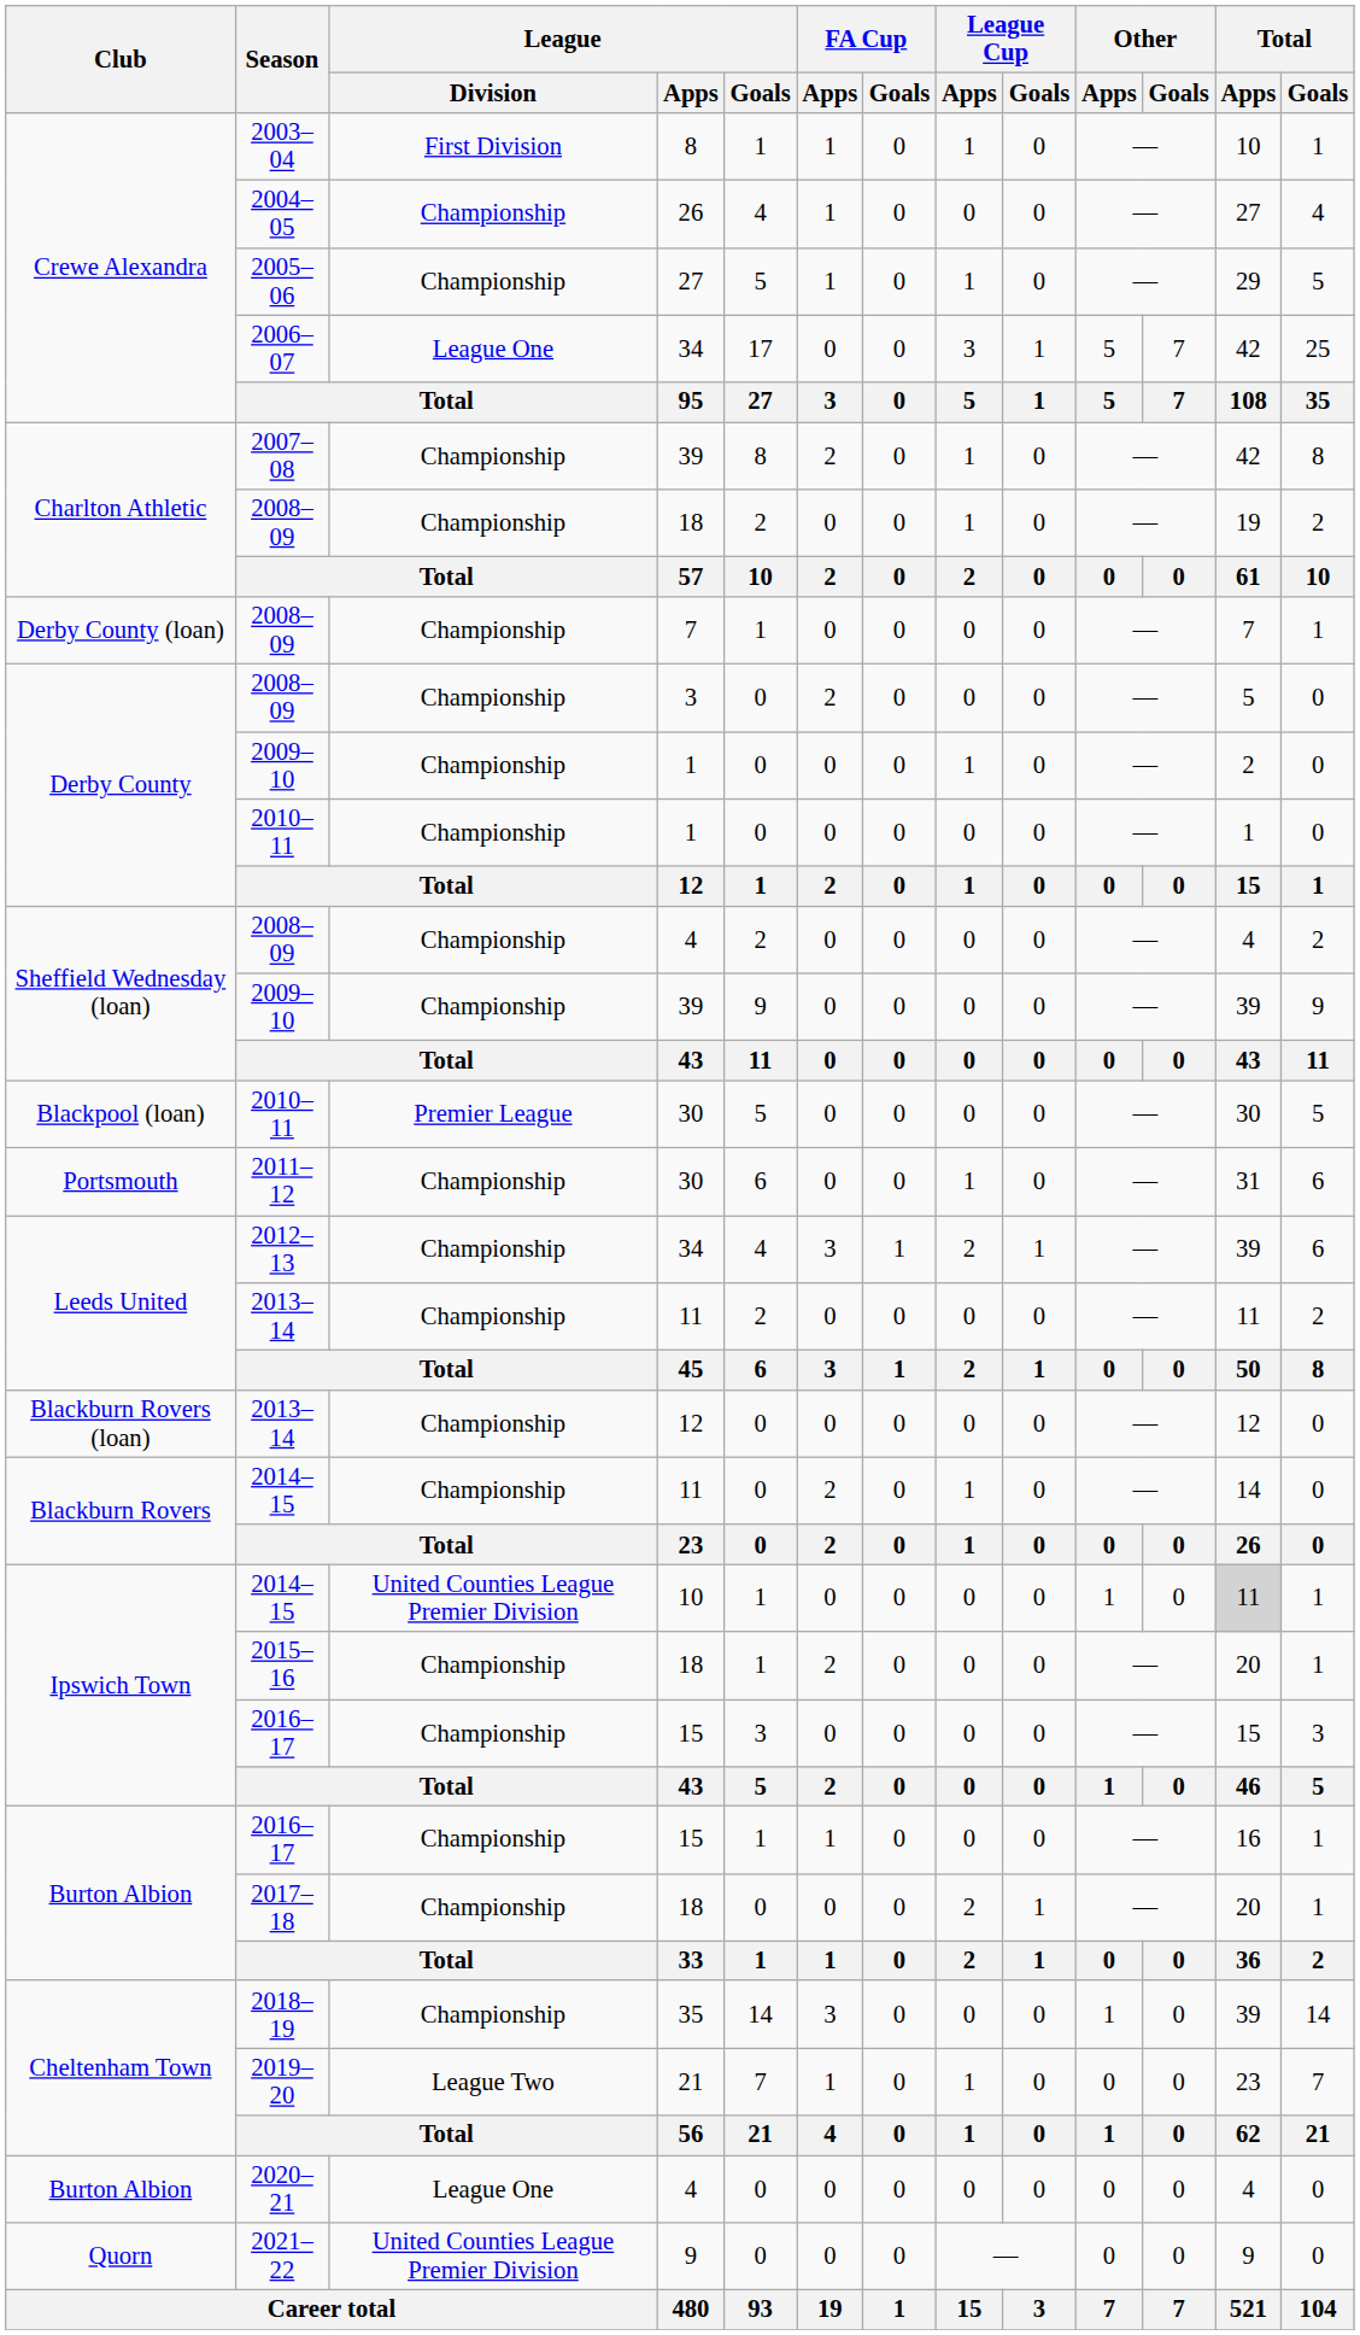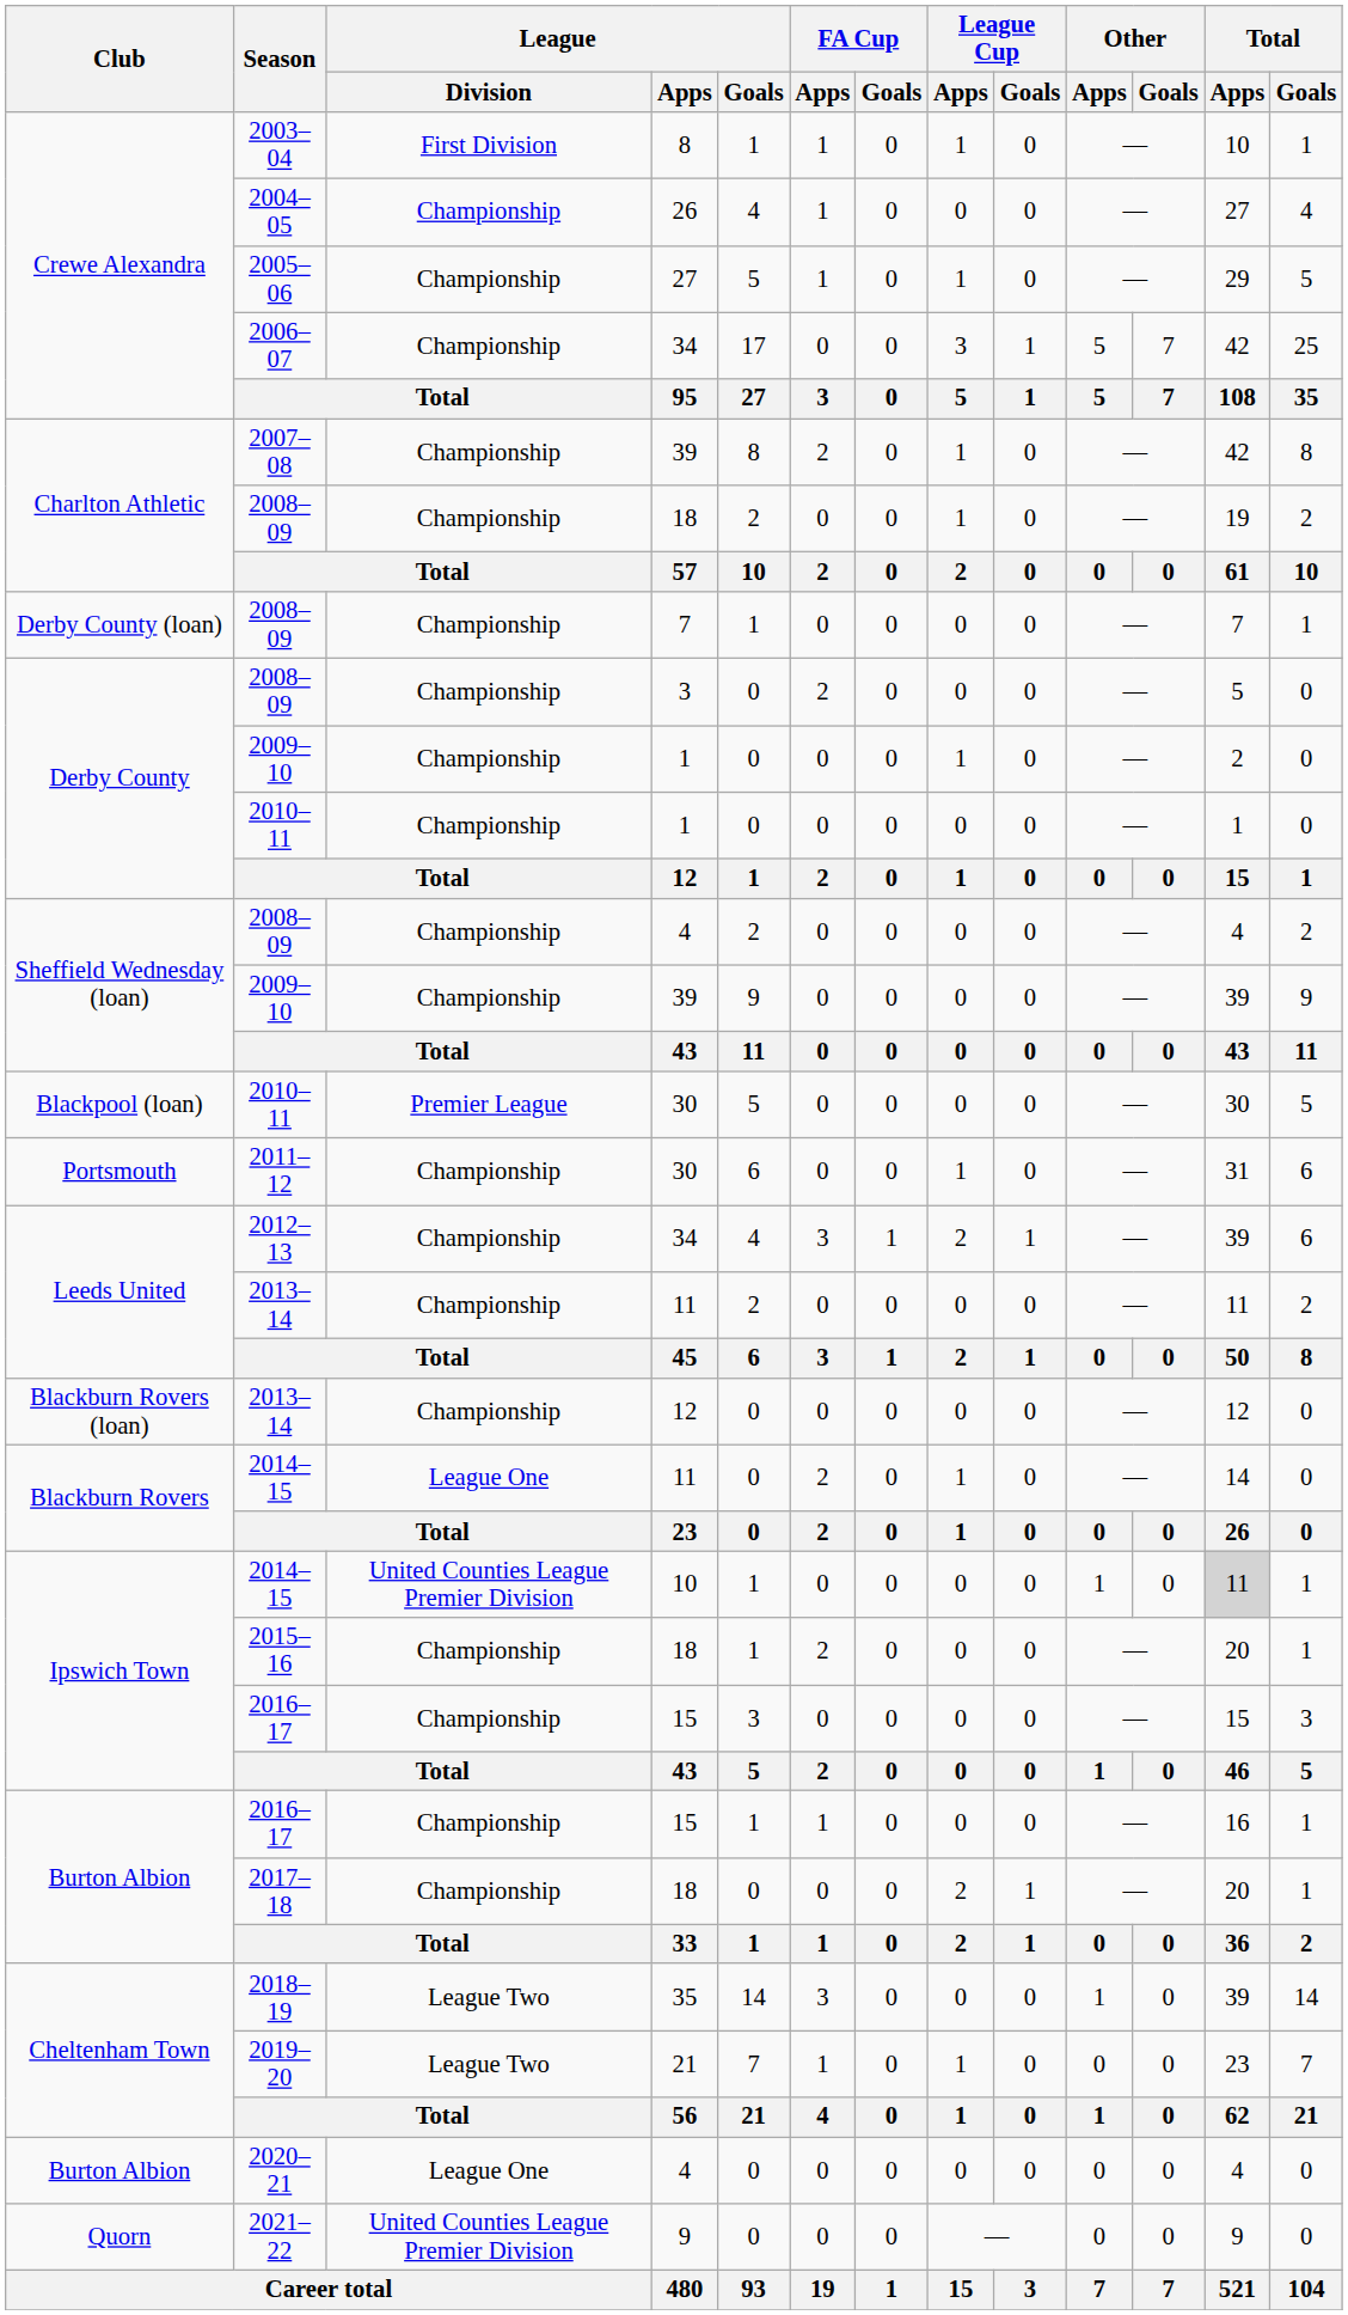2006–07 | League / Division: League One -> Championship
Blackburn Rovers / 2014–15 | League / Division: Championship -> League One
2018–19 | League / Division: Championship -> League Two
